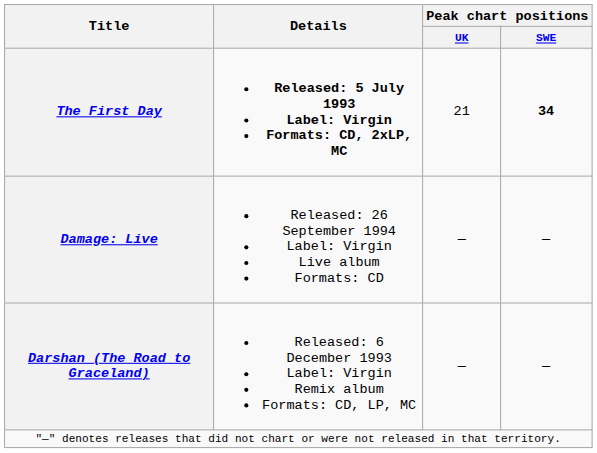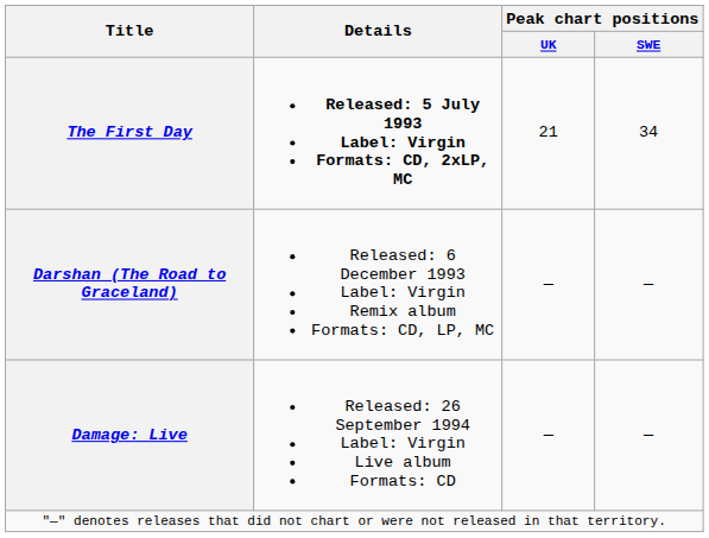The First Day | Peak chart positions / SWE: bold -> normal
rows swapped: Darshan (The Road to Graceland) <-> Damage: Live
